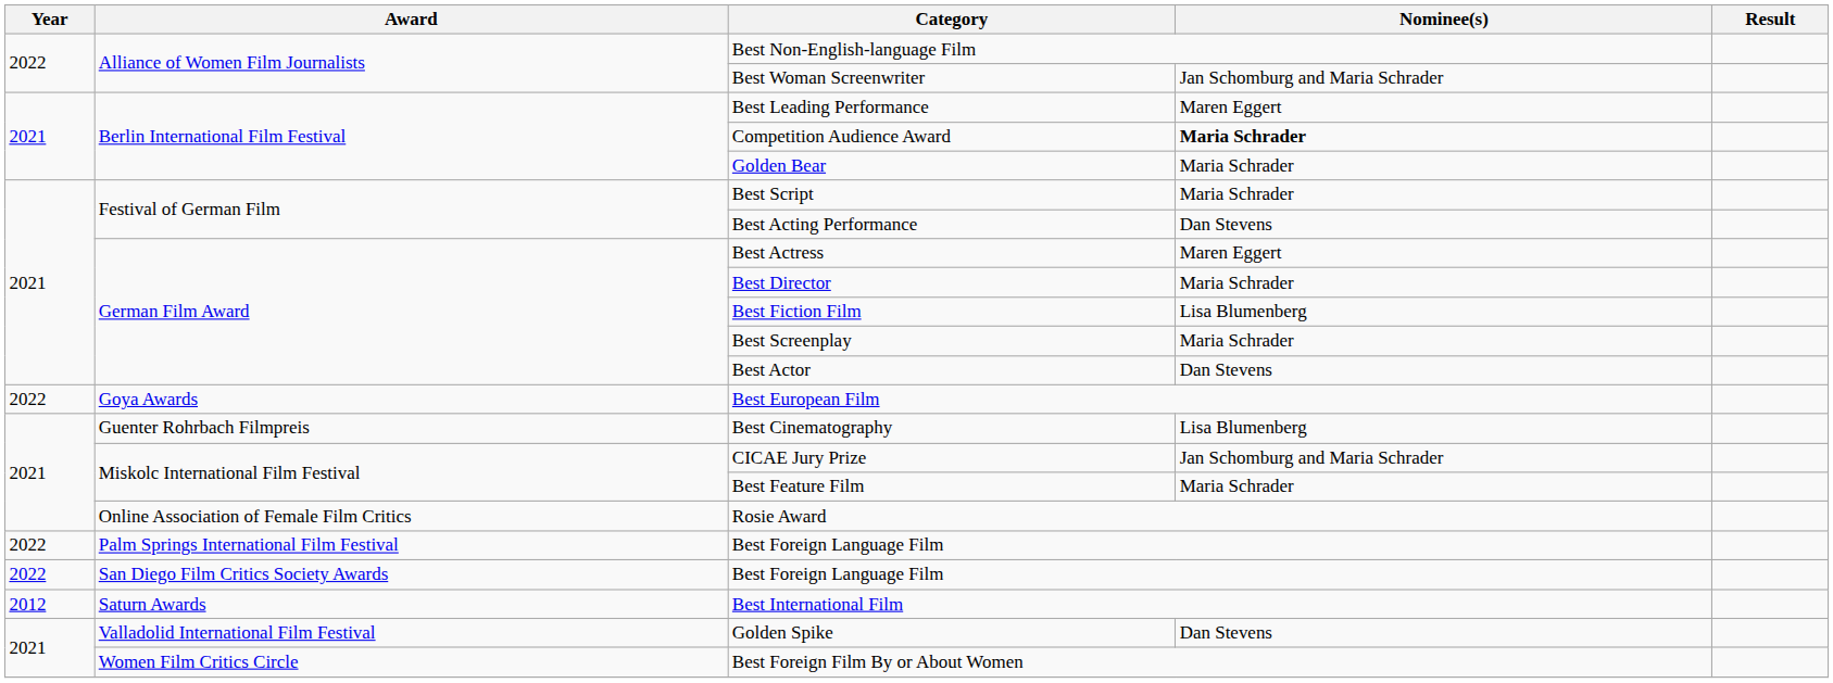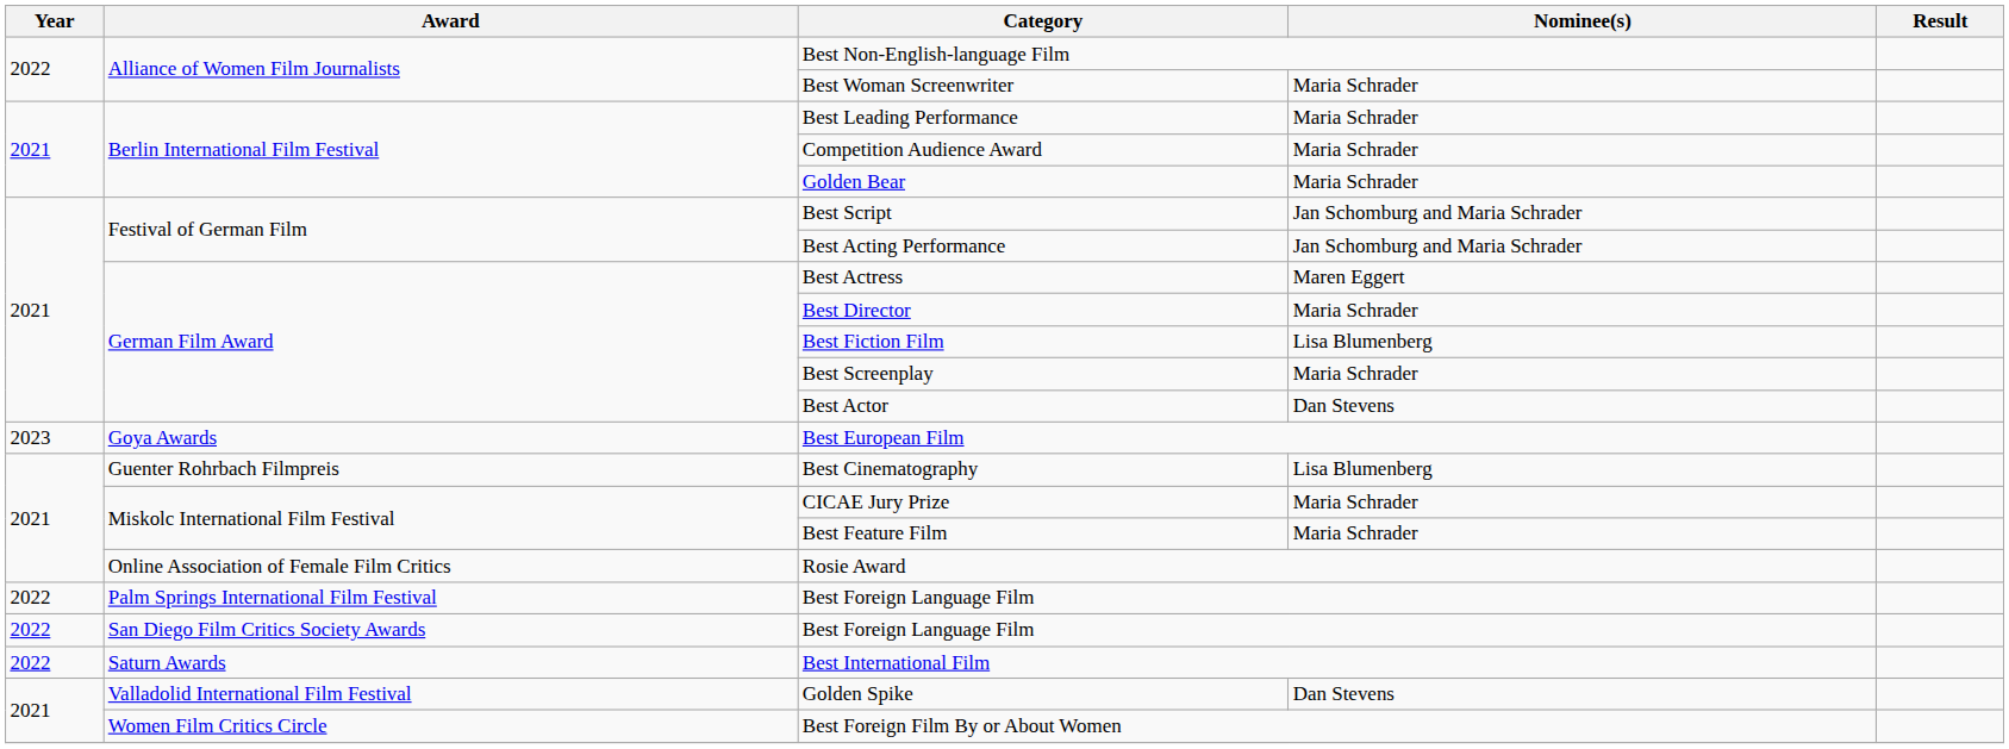Best Woman Screenwriter | Nominee(s): Jan Schomburg and Maria Schrader -> Maria Schrader
Best Leading Performance | Nominee(s): Maren Eggert -> Maria Schrader
Competition Audience Award | Nominee(s): bold -> normal
Best Script | Nominee(s): Maria Schrader -> Jan Schomburg and Maria Schrader
Best Acting Performance | Nominee(s): Dan Stevens -> Jan Schomburg and Maria Schrader
Best European Film | Year: 2022 -> 2023
CICAE Jury Prize | Nominee(s): Jan Schomburg and Maria Schrader -> Maria Schrader
Best International Film | Year: 2012 -> 2022
